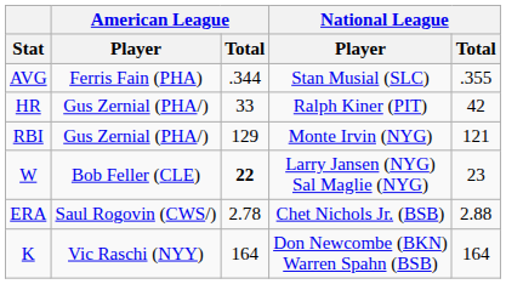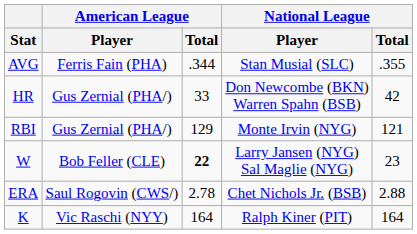HR | National League / Player: Ralph Kiner (PIT) -> Don Newcombe (BKN) Warren Spahn (BSB)
K | National League / Player: Don Newcombe (BKN) Warren Spahn (BSB) -> Ralph Kiner (PIT)
